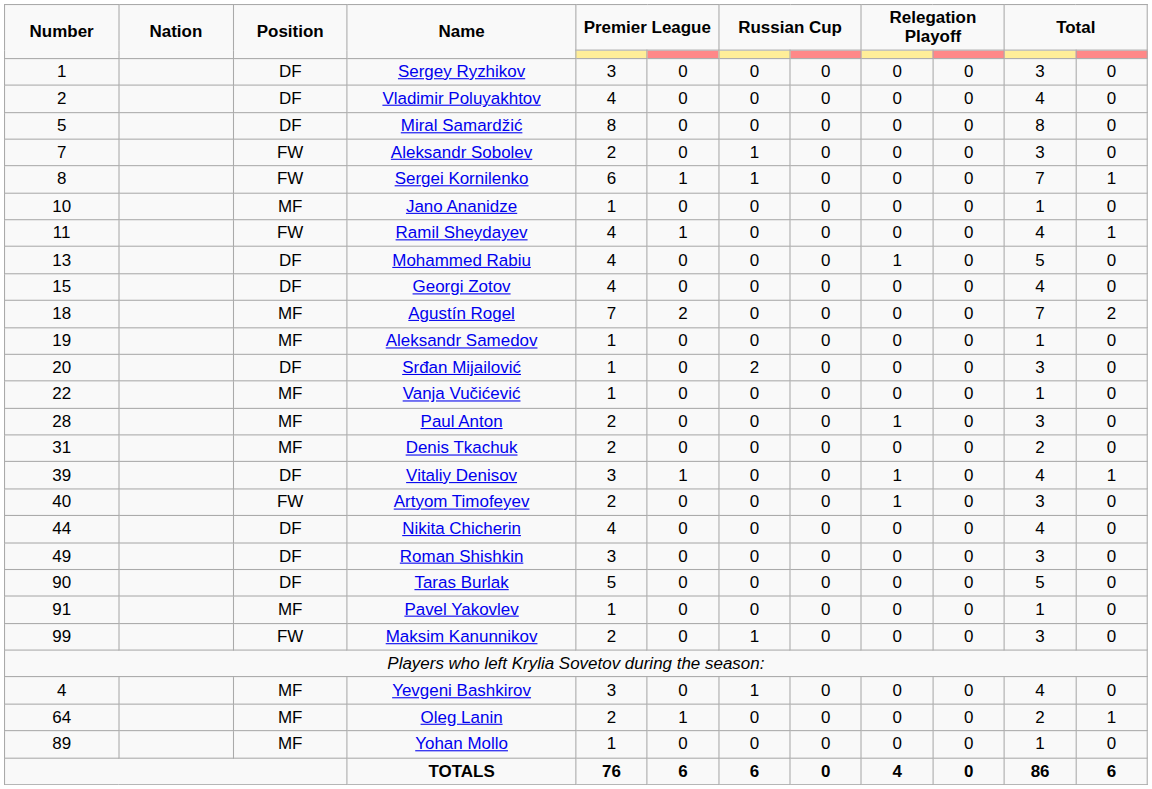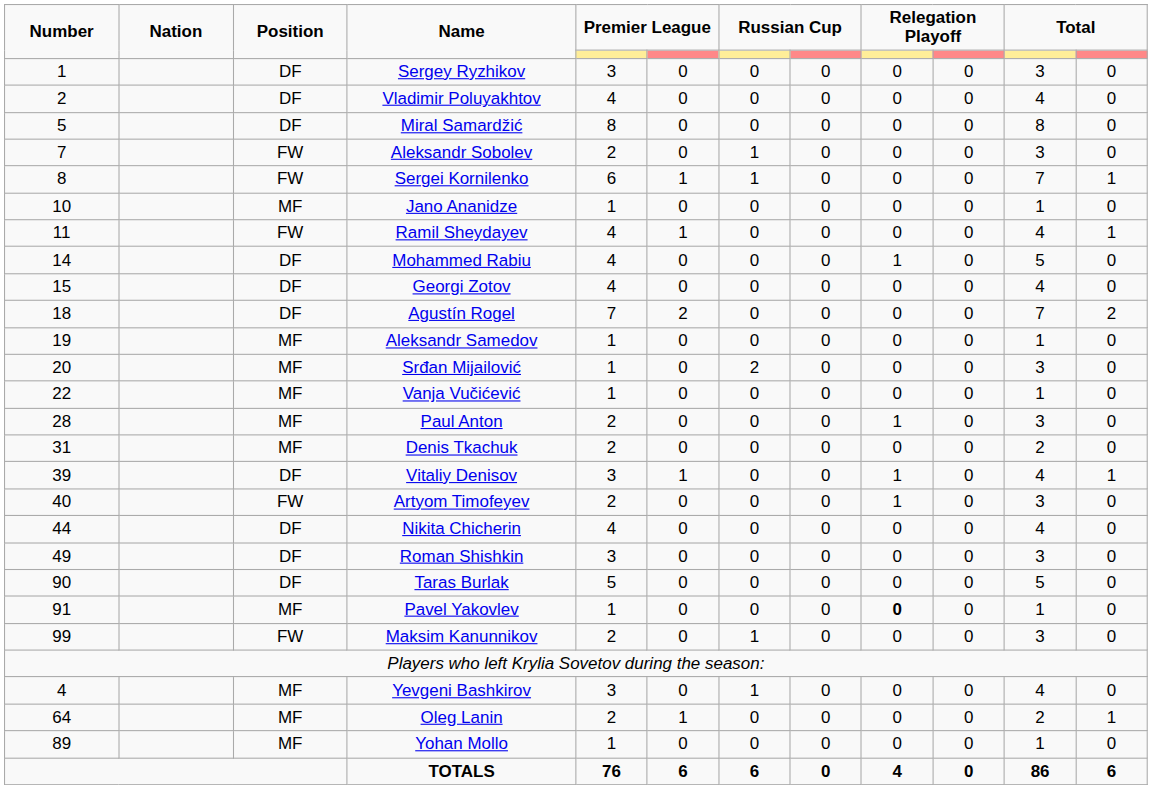Mohammed Rabiu | Number: 13 -> 14
Agustín Rogel | Position: MF -> DF
Srđan Mijailović | Position: DF -> MF
Pavel Yakovlev | column 9: normal -> bold
